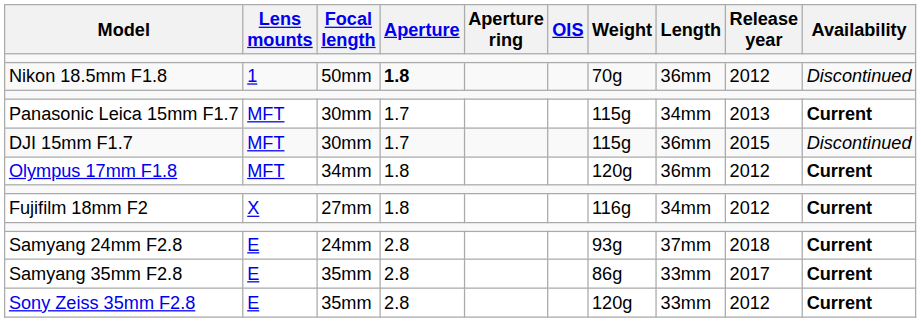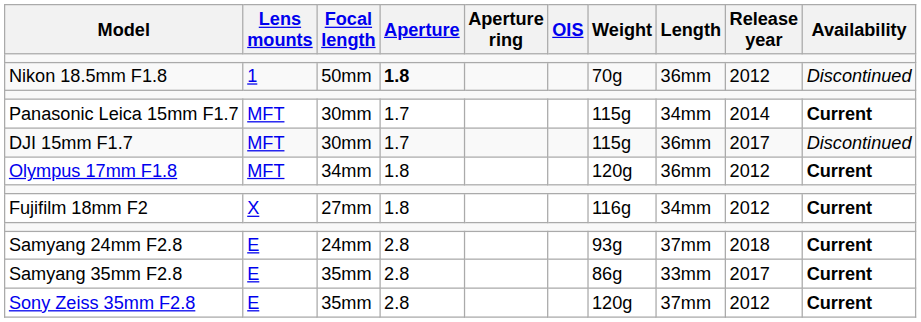Panasonic Leica 15mm F1.7 | Release year: 2013 -> 2014
DJI 15mm F1.7 | Release year: 2015 -> 2017
Sony Zeiss 35mm F2.8 | Length: 33mm -> 37mm
